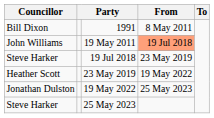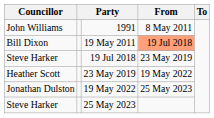1991 | Councillor: Bill Dixon -> John Williams
19 May 2011 | Councillor: John Williams -> Bill Dixon
